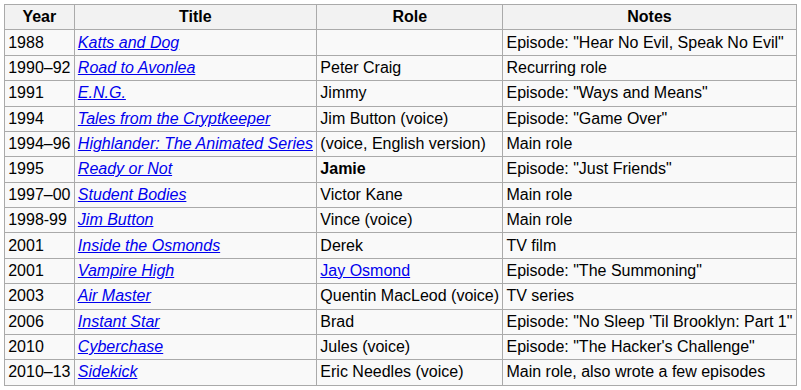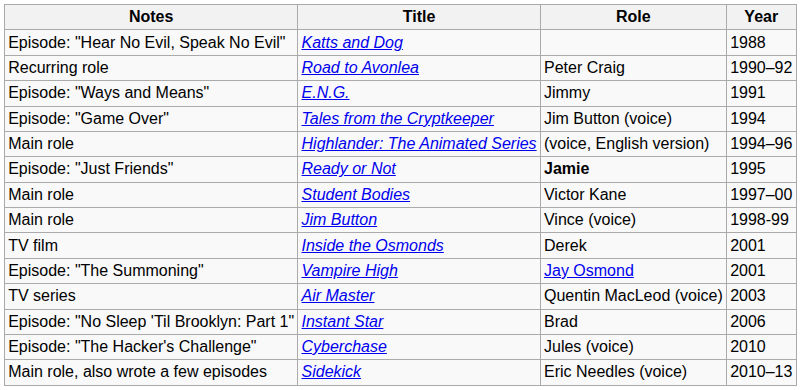columns swapped: Year <-> Notes
